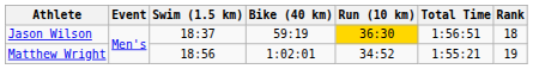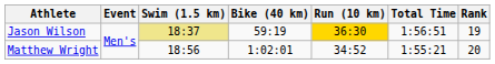Jason Wilson | Swim (1.5 km): no background -> khaki background
Jason Wilson | Rank: 18 -> 19
Matthew Wright | Rank: 19 -> 20
